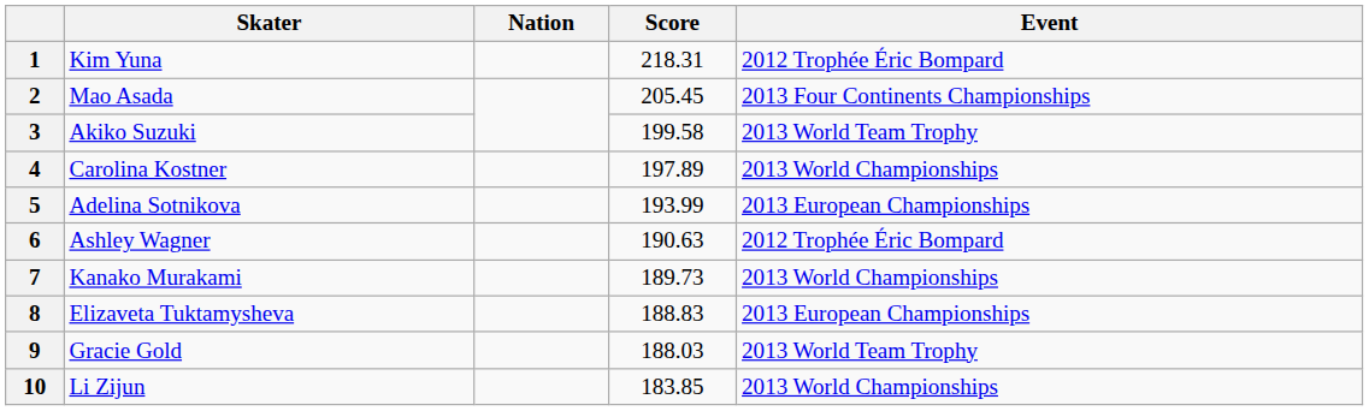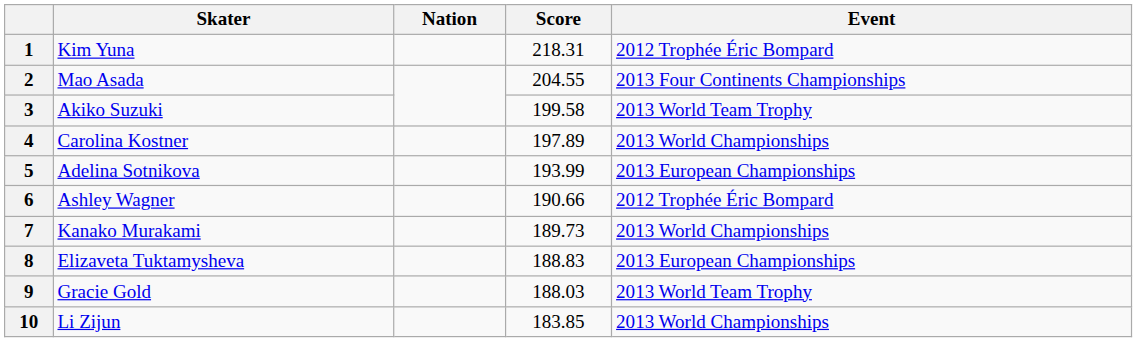2 | Score: 205.45 -> 204.55
6 | Score: 190.63 -> 190.66
